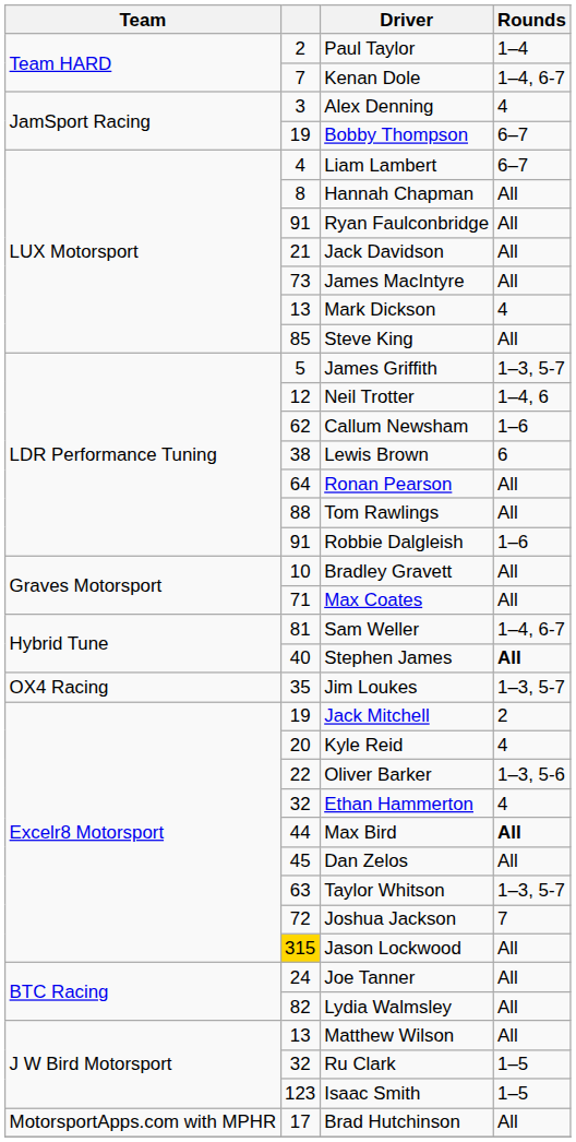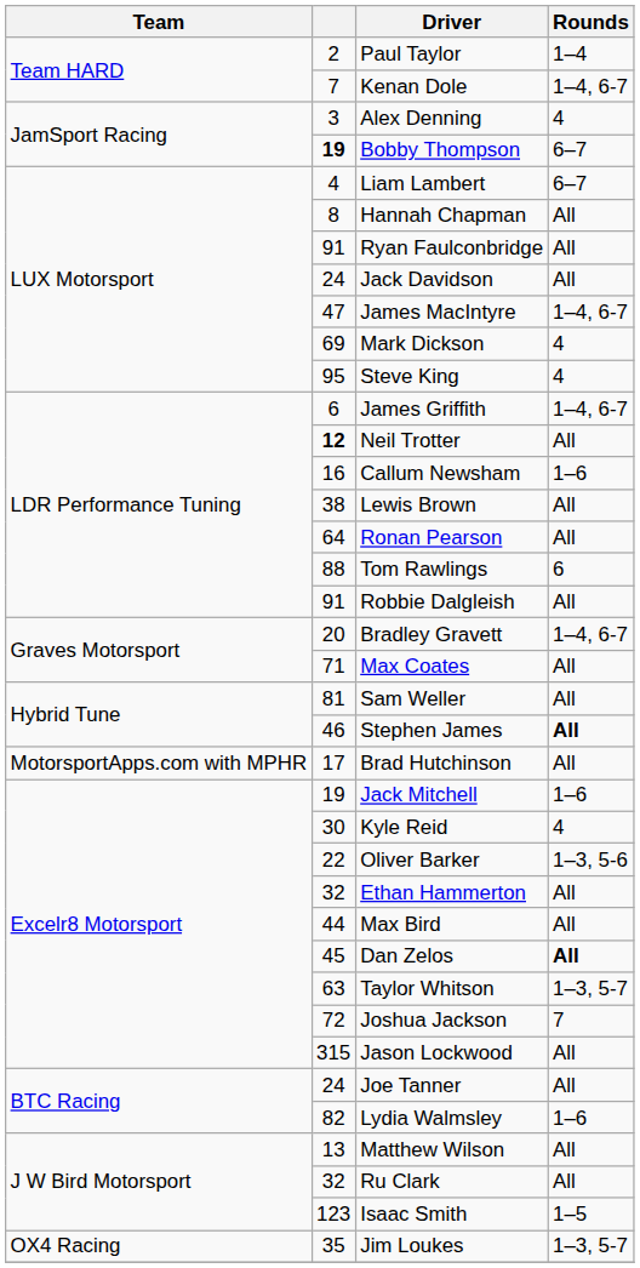Bobby Thompson | column 2: normal -> bold
Jack Davidson | column 2: 21 -> 24
James MacIntyre | column 2: 73 -> 47
James MacIntyre | Rounds: All -> 1–4, 6-7
Mark Dickson | column 2: 13 -> 69
Steve King | column 2: 85 -> 95
Steve King | Rounds: All -> 4
James Griffith | column 2: 5 -> 6
James Griffith | Rounds: 1–3, 5-7 -> 1–4, 6-7
Neil Trotter | column 2: normal -> bold
Neil Trotter | Rounds: 1–4, 6 -> All
Callum Newsham | column 2: 62 -> 16
Lewis Brown | Rounds: 6 -> All
Tom Rawlings | Rounds: All -> 6
Robbie Dalgleish | Rounds: 1–6 -> All
Bradley Gravett | column 2: 10 -> 20
Bradley Gravett | Rounds: All -> 1–4, 6-7
Sam Weller | Rounds: 1–4, 6-7 -> All
Stephen James | column 2: 40 -> 46
rows swapped: Brad Hutchinson <-> Jim Loukes
Jack Mitchell | Rounds: 2 -> 1–6
Kyle Reid | column 2: 20 -> 30
Ethan Hammerton | Rounds: 4 -> All
Max Bird | Rounds: bold -> normal
Dan Zelos | Rounds: normal -> bold
Jason Lockwood | column 2: gold background -> no background
Lydia Walmsley | Rounds: All -> 1–6
Ru Clark | Rounds: 1–5 -> All
